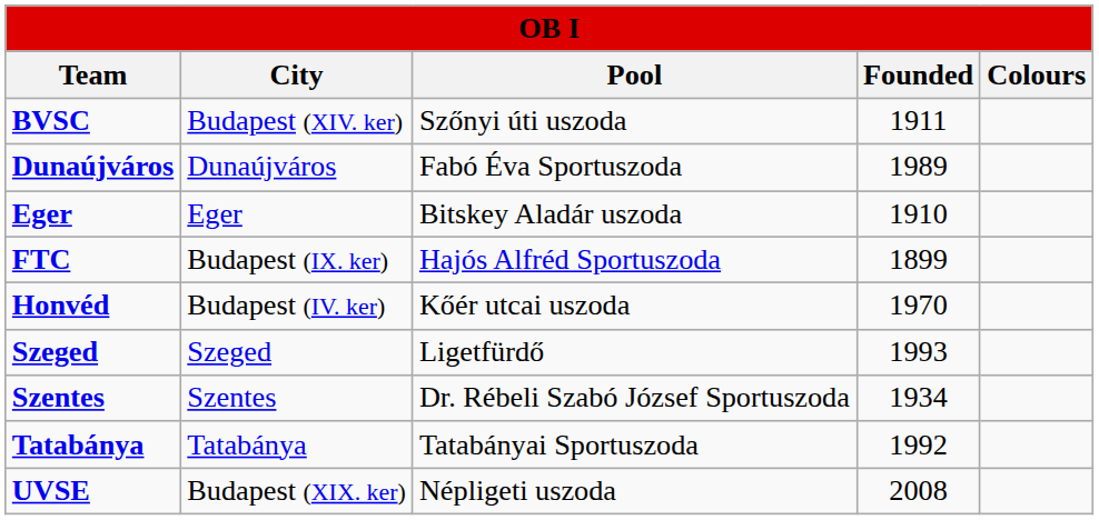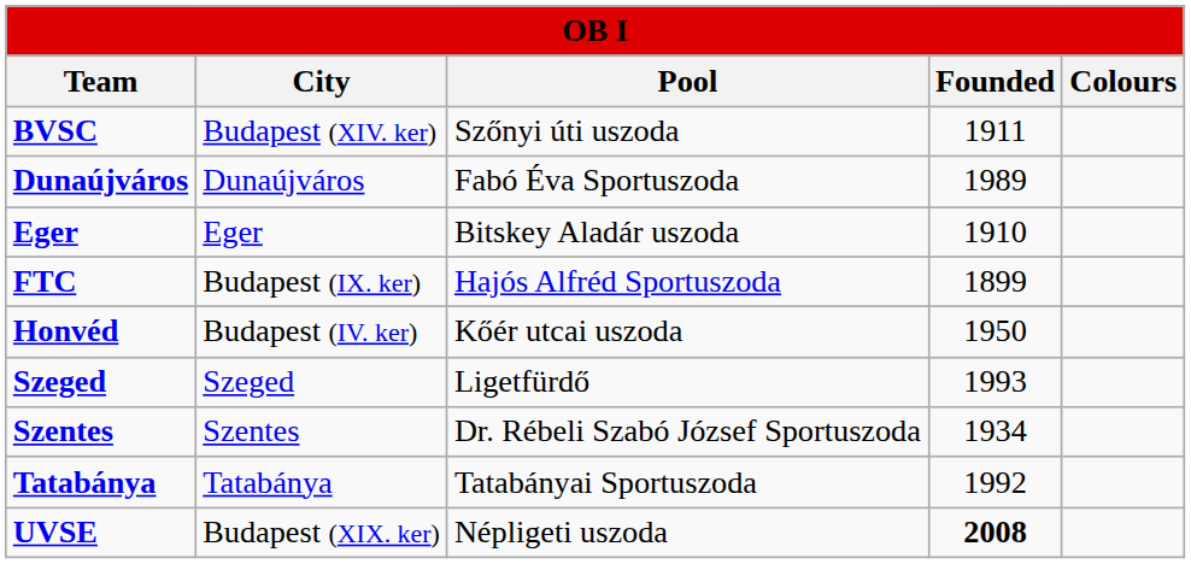Honvéd | Founded: 1970 -> 1950
UVSE | Founded: normal -> bold
